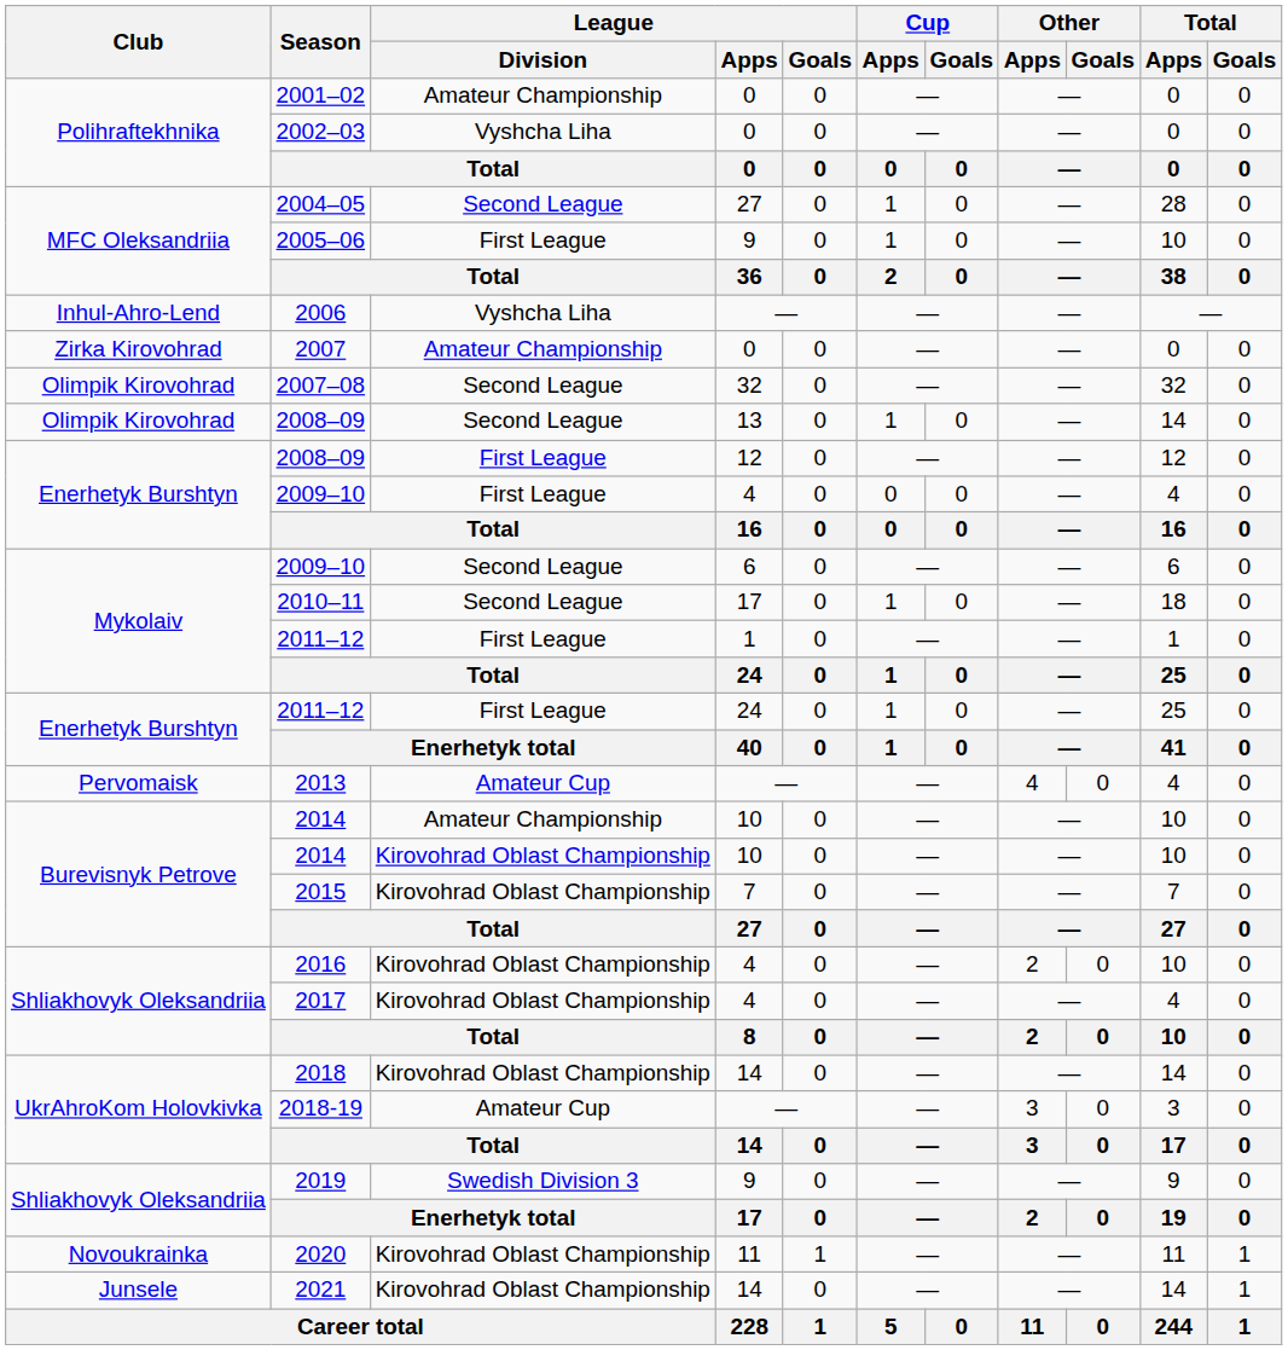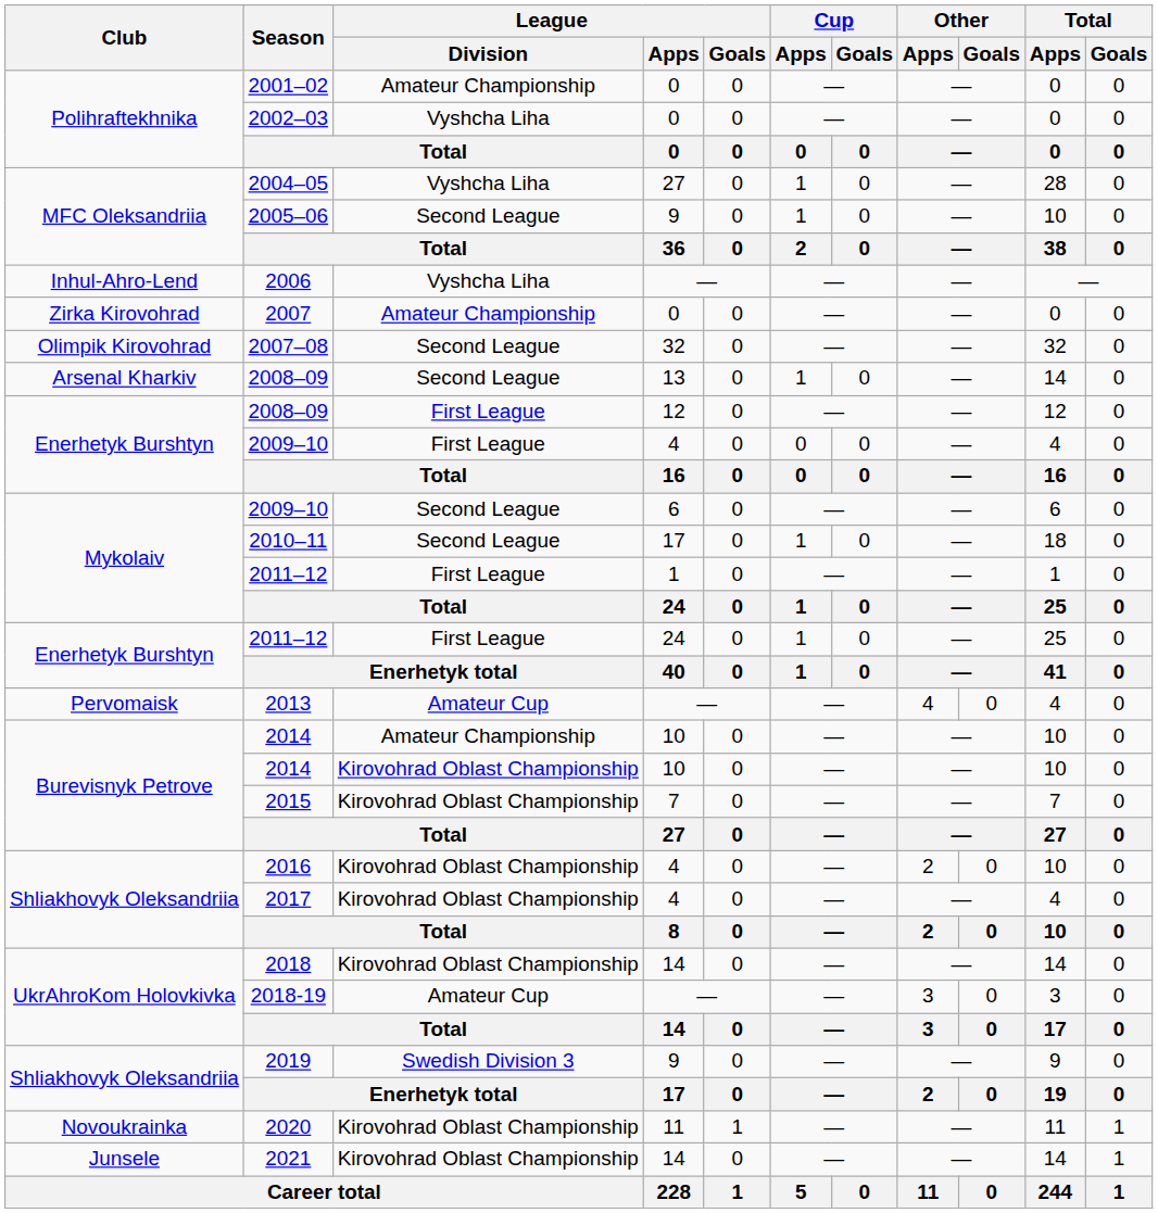2004–05 | League / Division: Second League -> Vyshcha Liha
2005–06 | League / Division: First League -> Second League
2008–09 / 13 | Club: Olimpik Kirovohrad -> Arsenal Kharkiv
